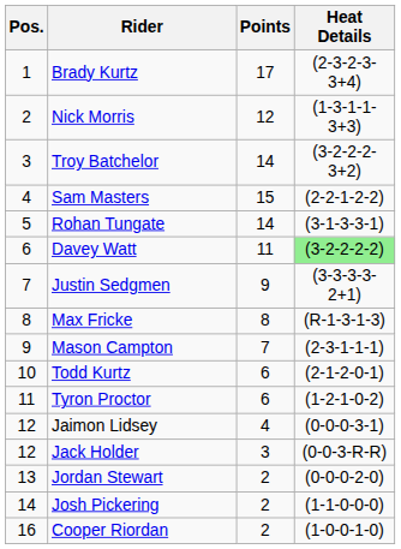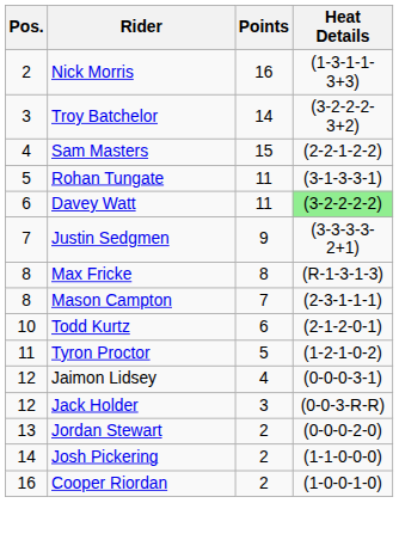- row: 1 | Brady Kurtz | 17 | (2-3-2-3-3+4)
Nick Morris | Points: 12 -> 16
Rohan Tungate | Points: 14 -> 11
Mason Campton | Pos.: 9 -> 8
Tyron Proctor | Points: 6 -> 5
